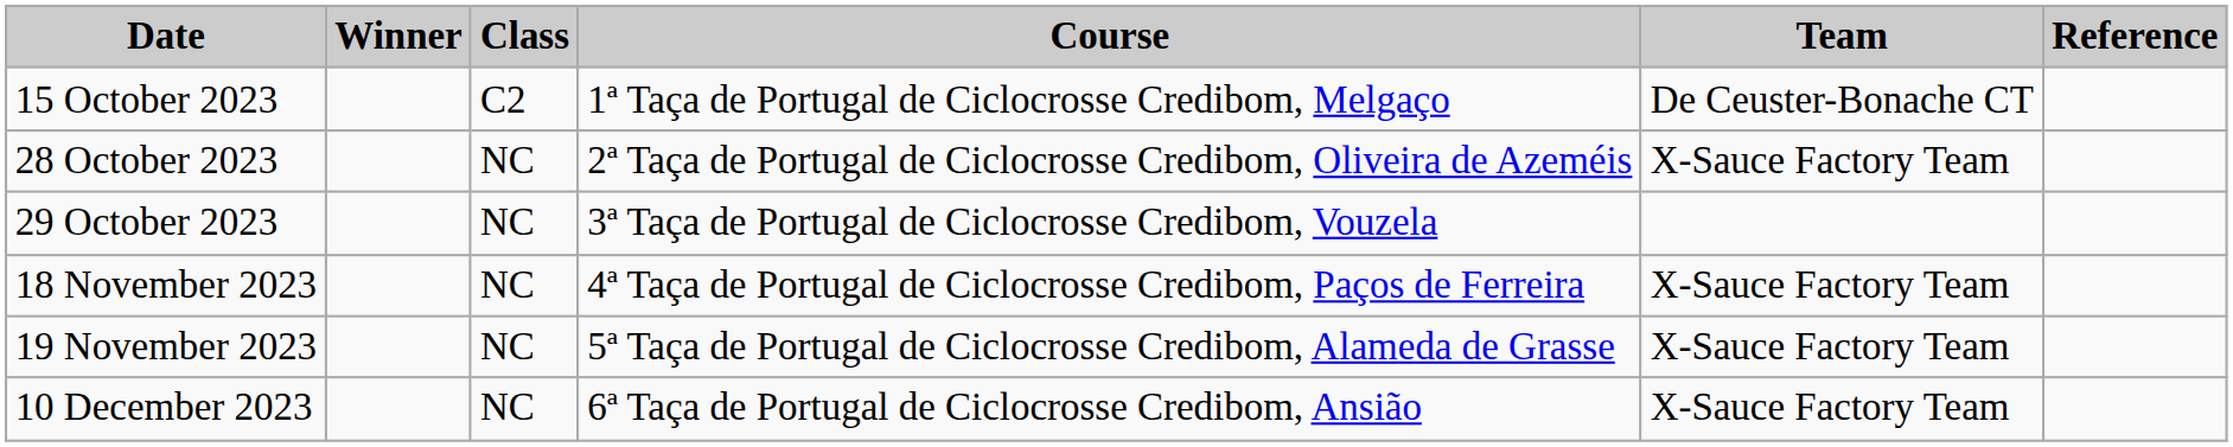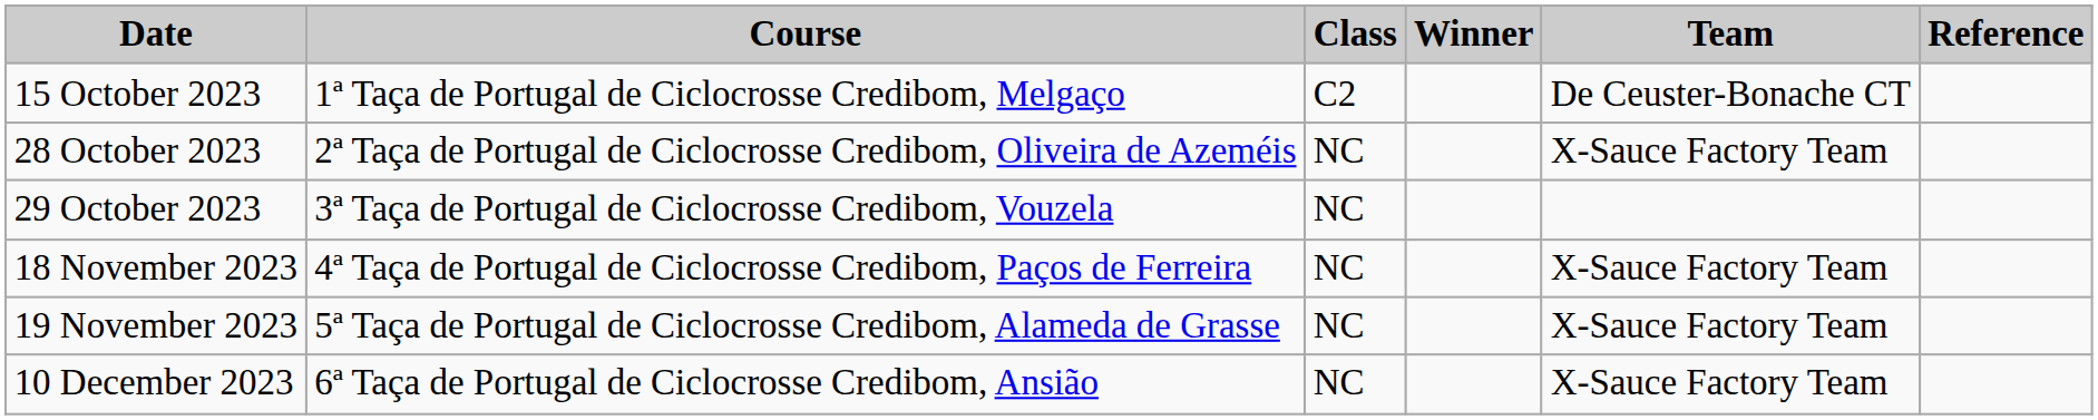columns swapped: Course <-> Winner
